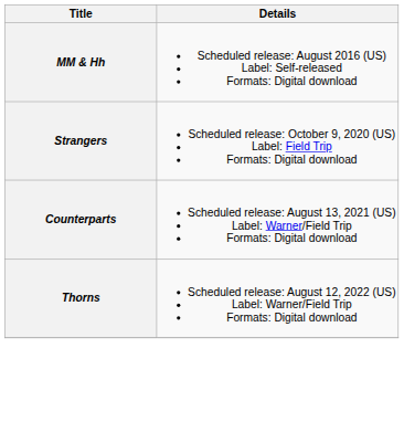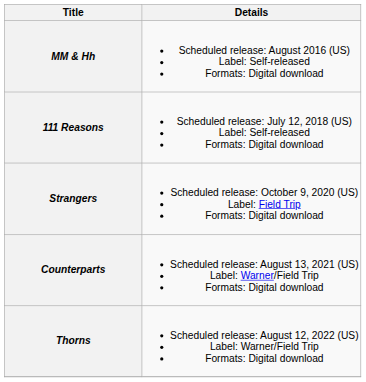+ row: 111 Reasons | Scheduled release: July 12, 2018 (US) Label: Self-released Formats: Digital download
